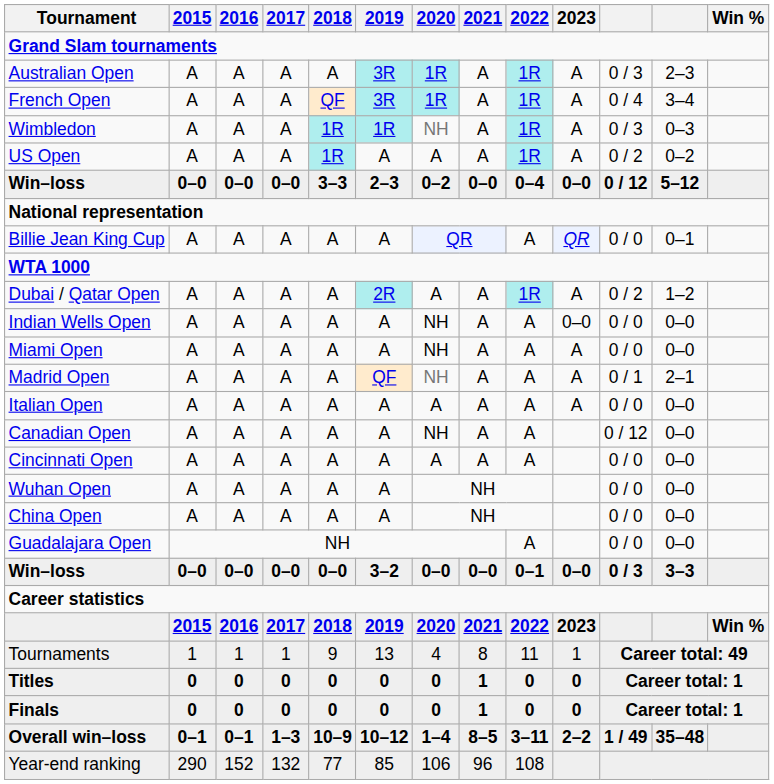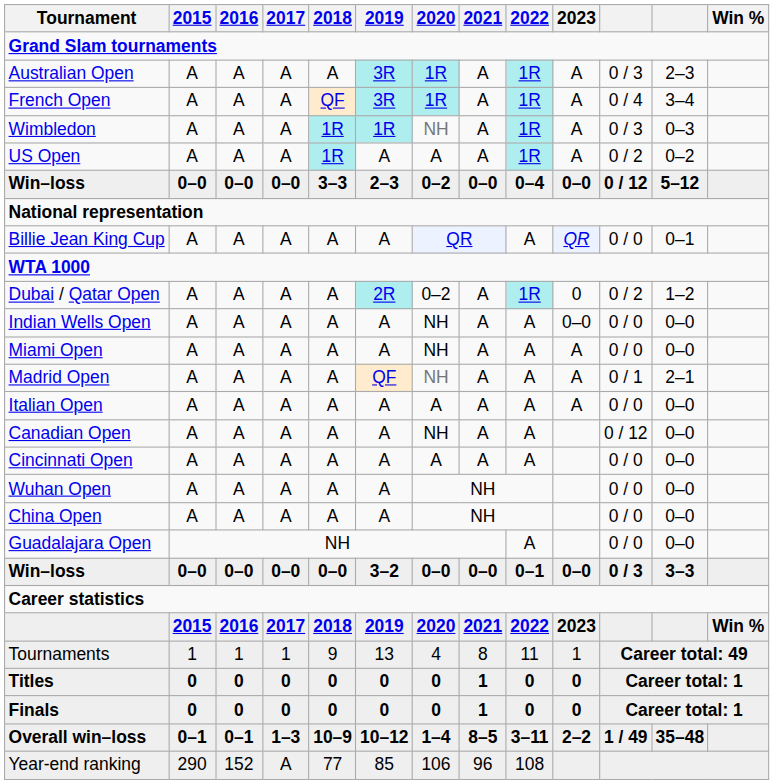Dubai / Qatar Open | 2020: A -> 0–2
Dubai / Qatar Open | 2023: A -> 0
Year-end ranking | 2017: 132 -> A
